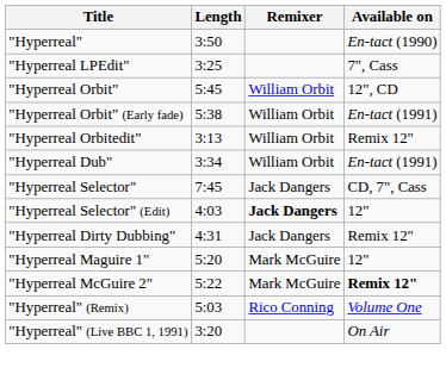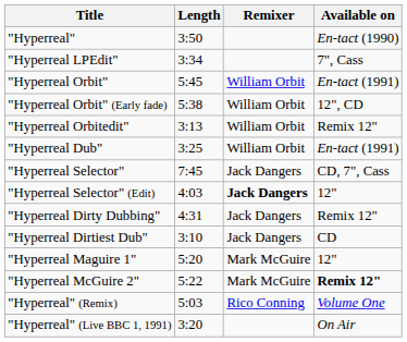"Hyperreal LPEdit" | Length: 3:25 -> 3:34
"Hyperreal Orbit" | Available on: 12", CD -> En-tact (1991)
"Hyperreal Orbit" (Early fade) | Available on: En-tact (1991) -> 12", CD
"Hyperreal Dub" | Length: 3:34 -> 3:25
+ row: "Hyperreal Dirtiest Dub" | 3:10 | Jack Dangers | CD
